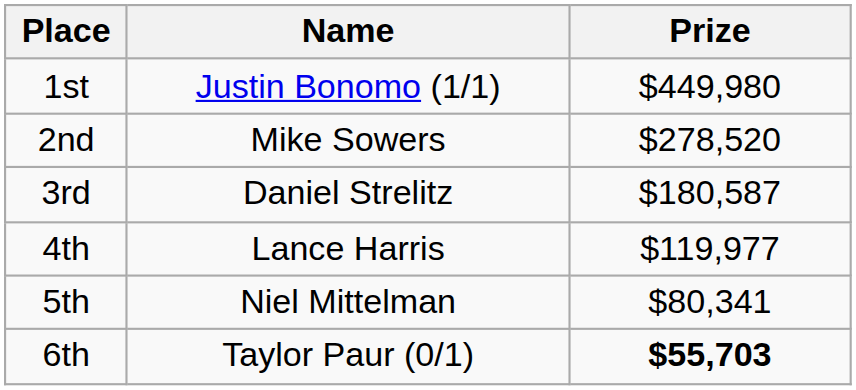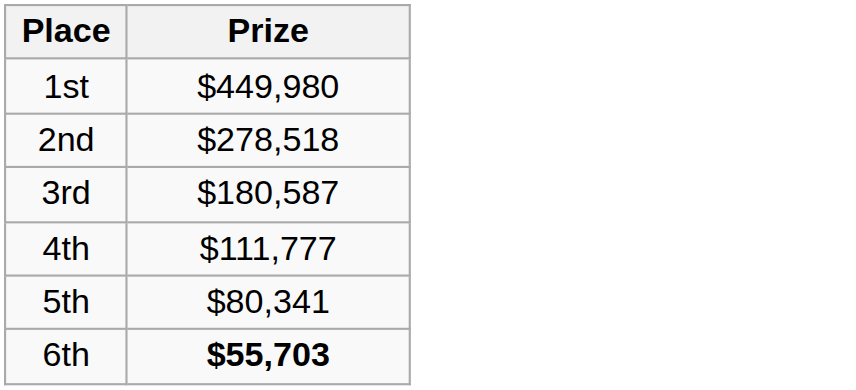- column: Name | Justin Bonomo (1/1) | Mike Sowers | Daniel Strelitz | Lance Harris | Niel Mittelman | Taylor Paur (0/1)
2nd | Prize: $278,520 -> $278,518
4th | Prize: $119,977 -> $111,777
